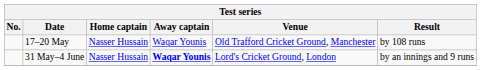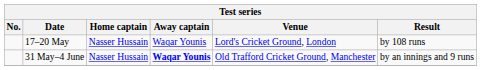17–20 May | Venue: Old Trafford Cricket Ground, Manchester -> Lord's Cricket Ground, London
31 May–4 June | Venue: Lord's Cricket Ground, London -> Old Trafford Cricket Ground, Manchester
